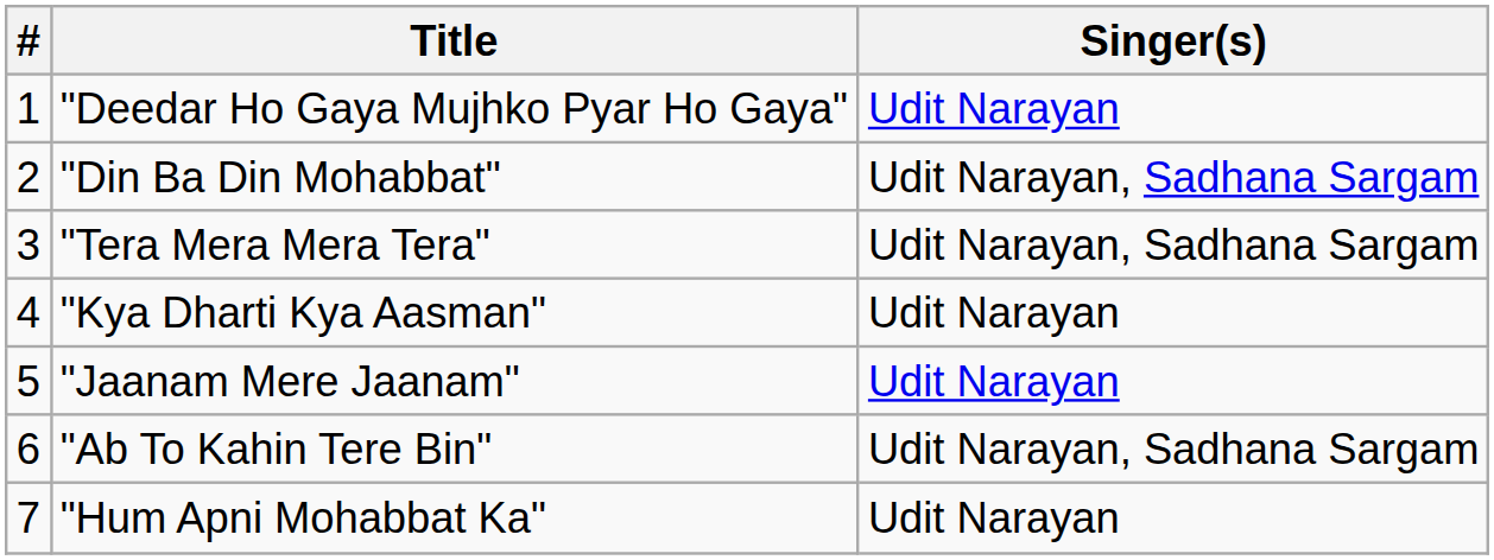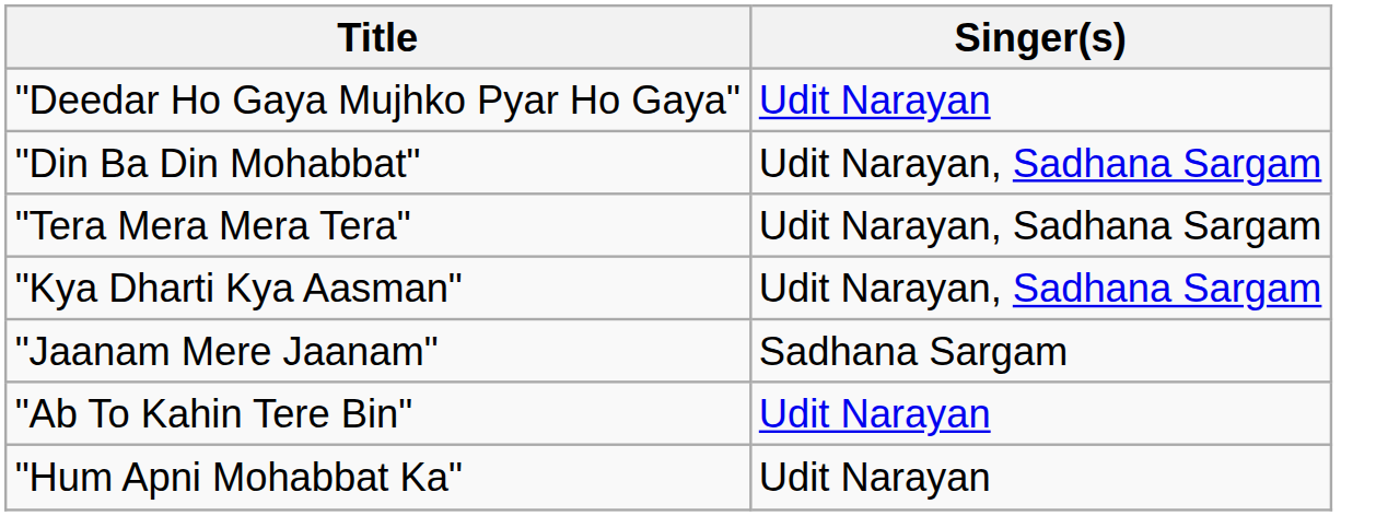- column: # | 1 | 2 | 3 | 4 | 5 | 6 | 7
"Kya Dharti Kya Aasman" | Singer(s): Udit Narayan -> Udit Narayan, Sadhana Sargam
"Jaanam Mere Jaanam" | Singer(s): Udit Narayan -> Sadhana Sargam
"Ab To Kahin Tere Bin" | Singer(s): Udit Narayan, Sadhana Sargam -> Udit Narayan
